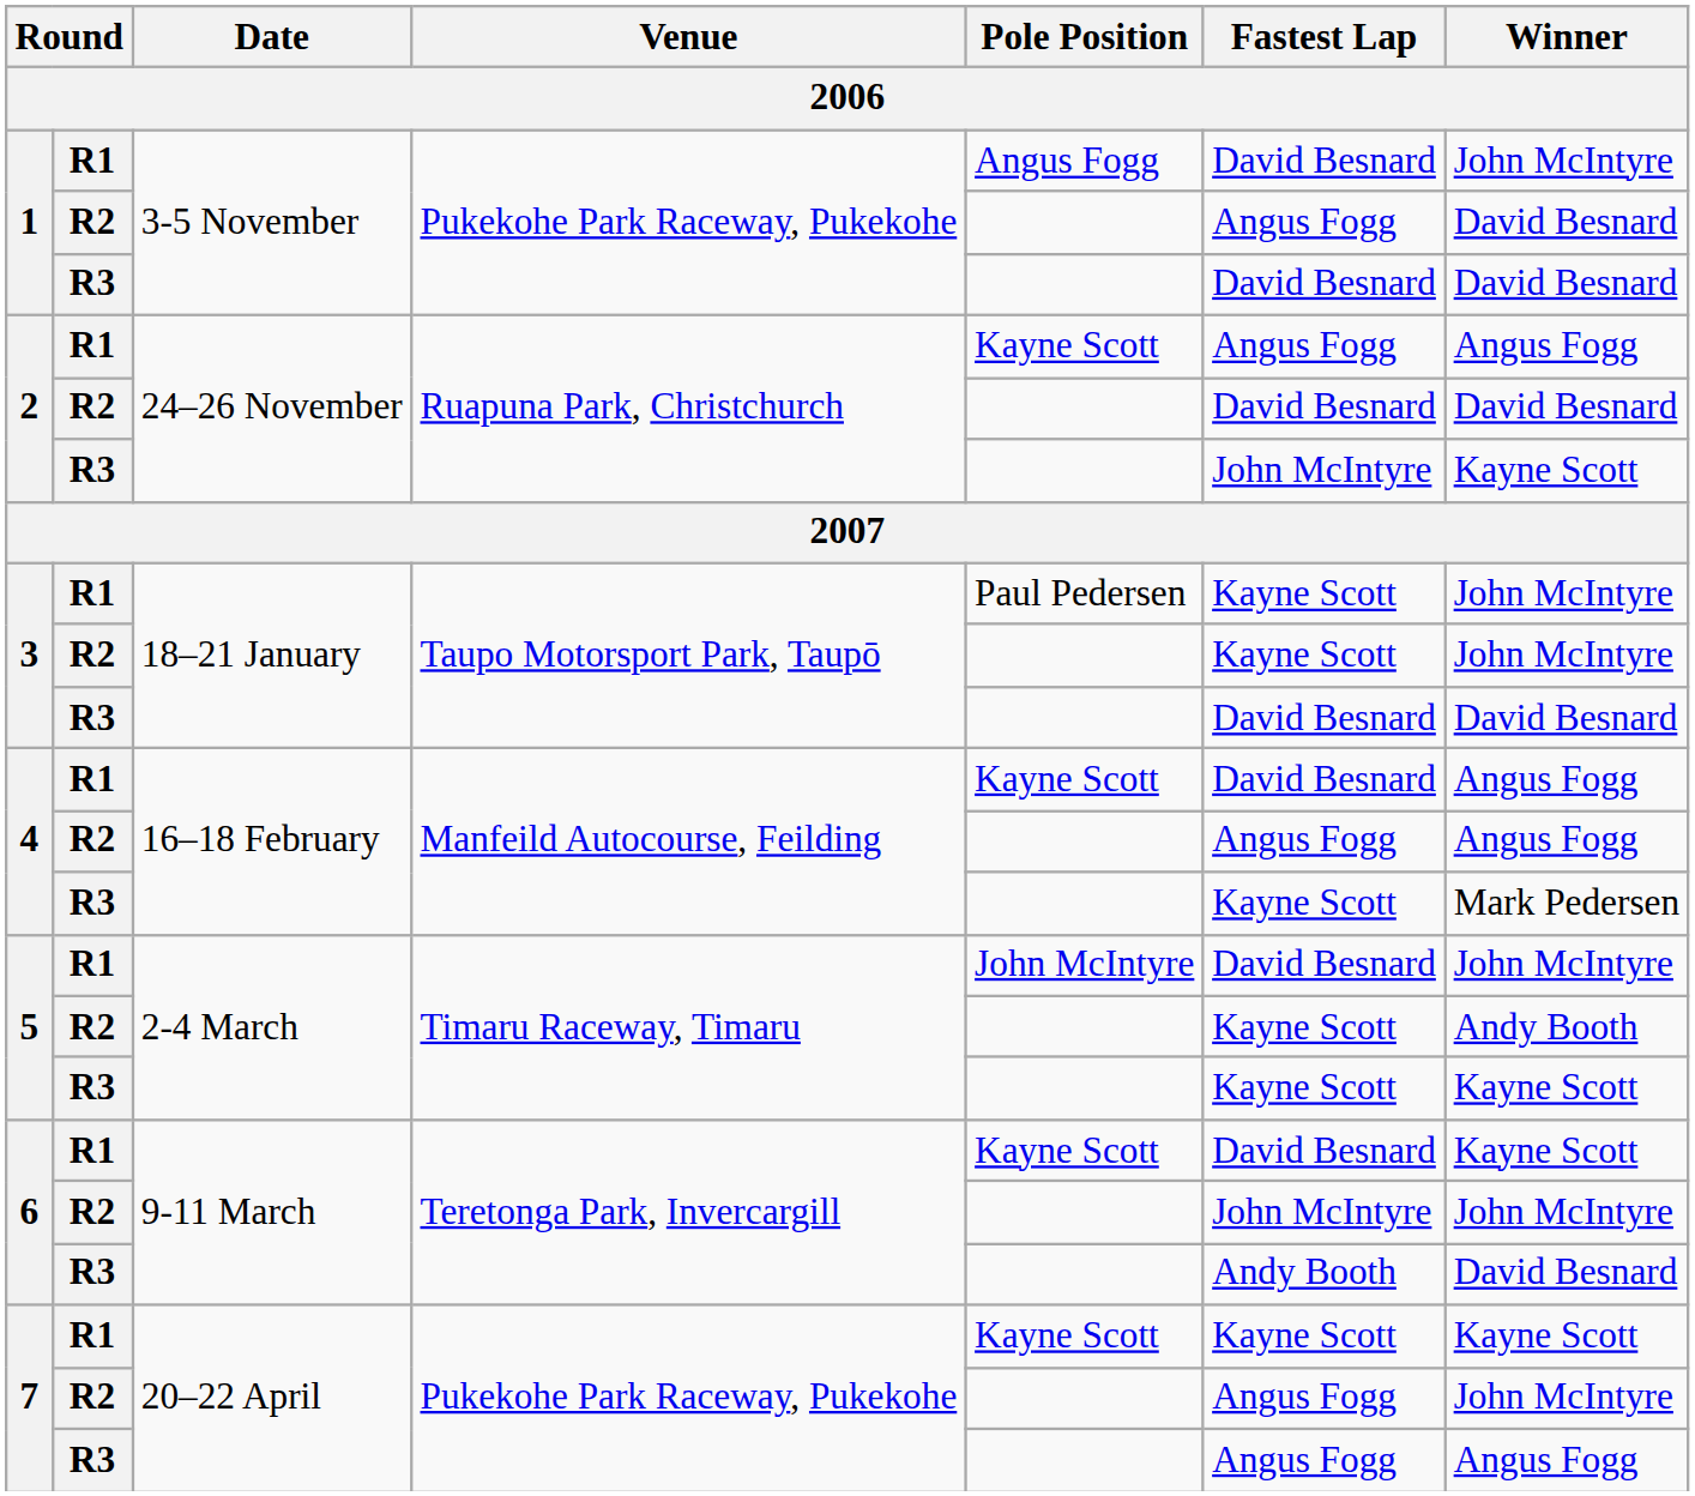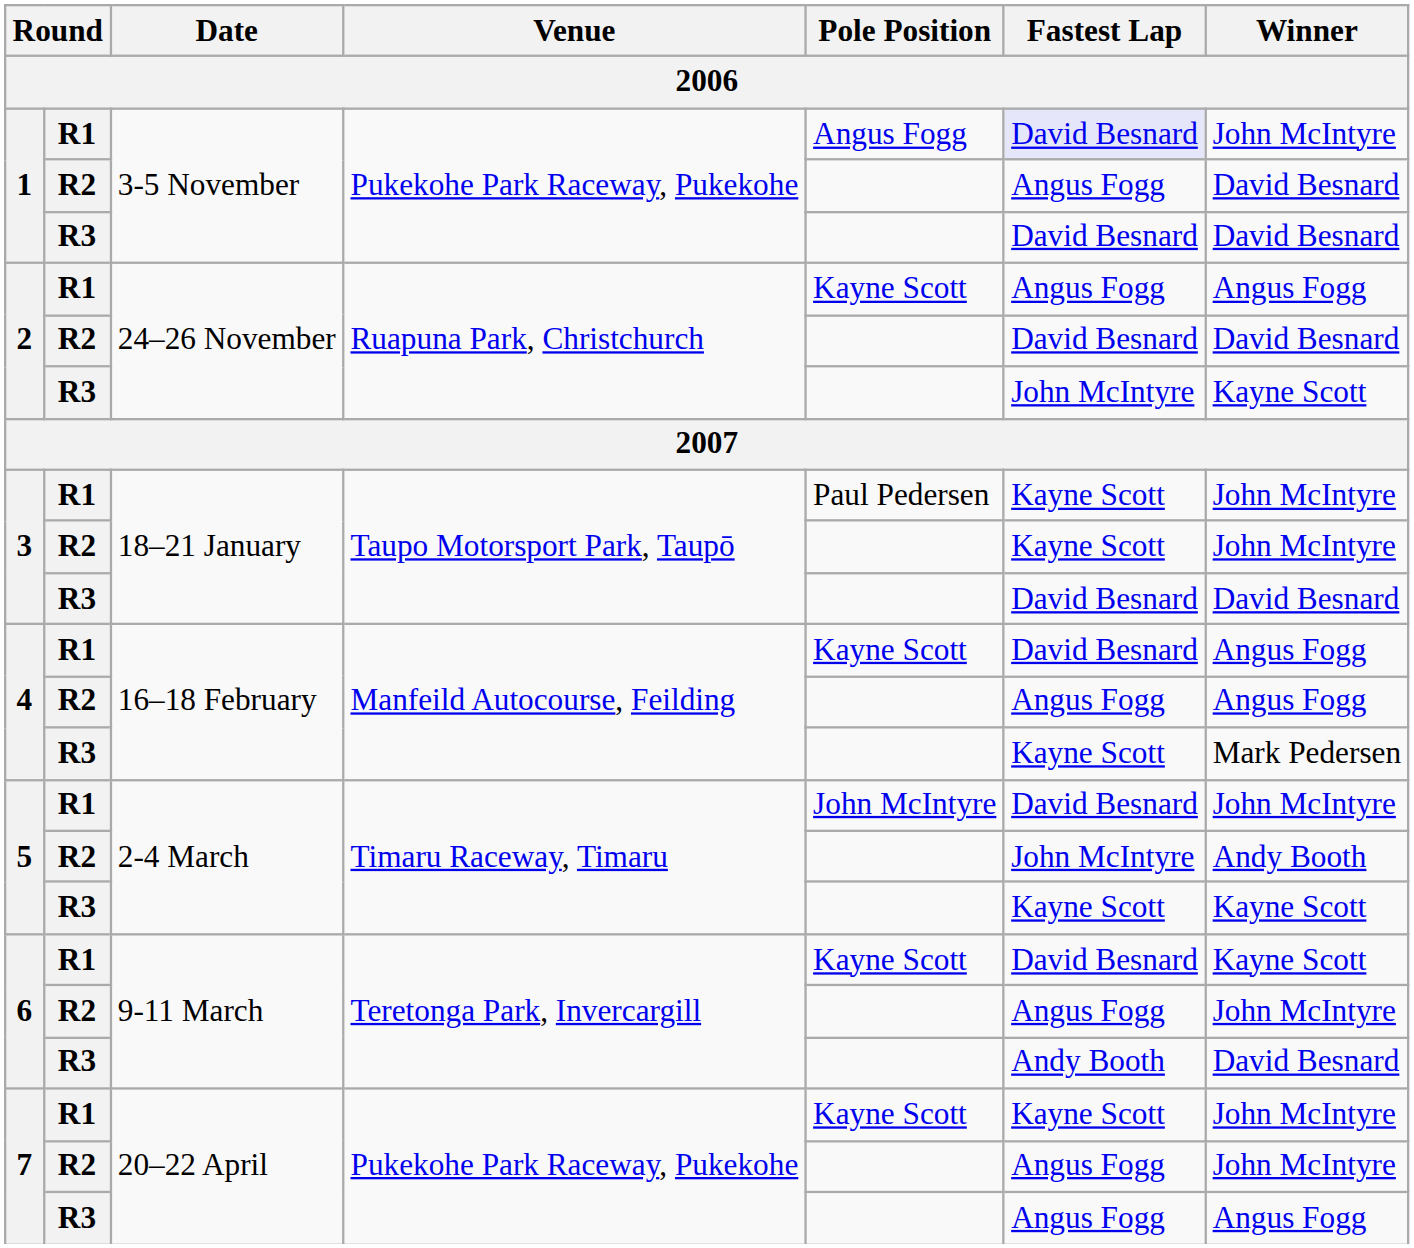1 / R1 | Fastest Lap: no background -> lavender background
5 / R2 | Fastest Lap: Kayne Scott -> John McIntyre
6 / R2 | Fastest Lap: John McIntyre -> Angus Fogg
7 / R1 | Winner: Kayne Scott -> John McIntyre
